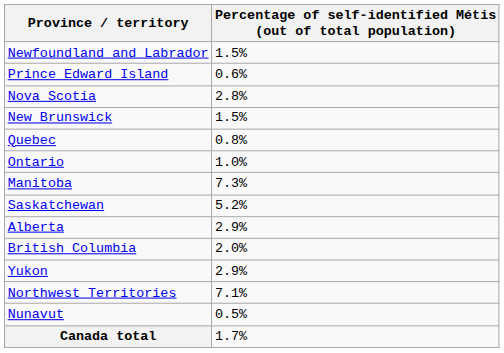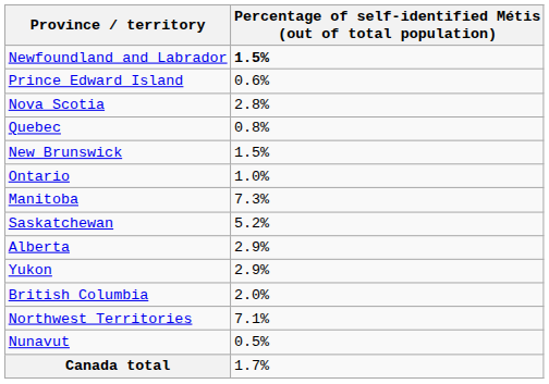Newfoundland and Labrador | column 2: normal -> bold
rows swapped: New Brunswick <-> Quebec
rows swapped: British Columbia <-> Yukon
